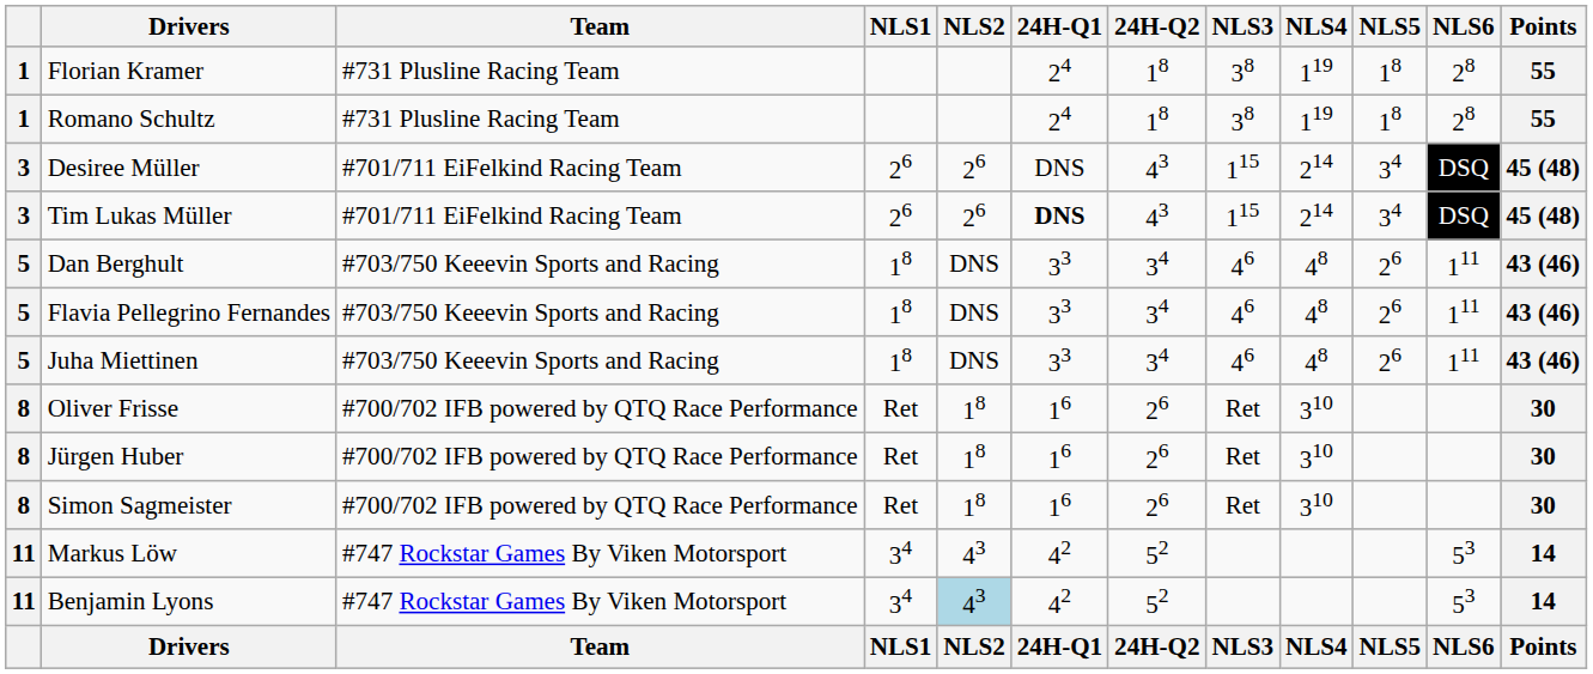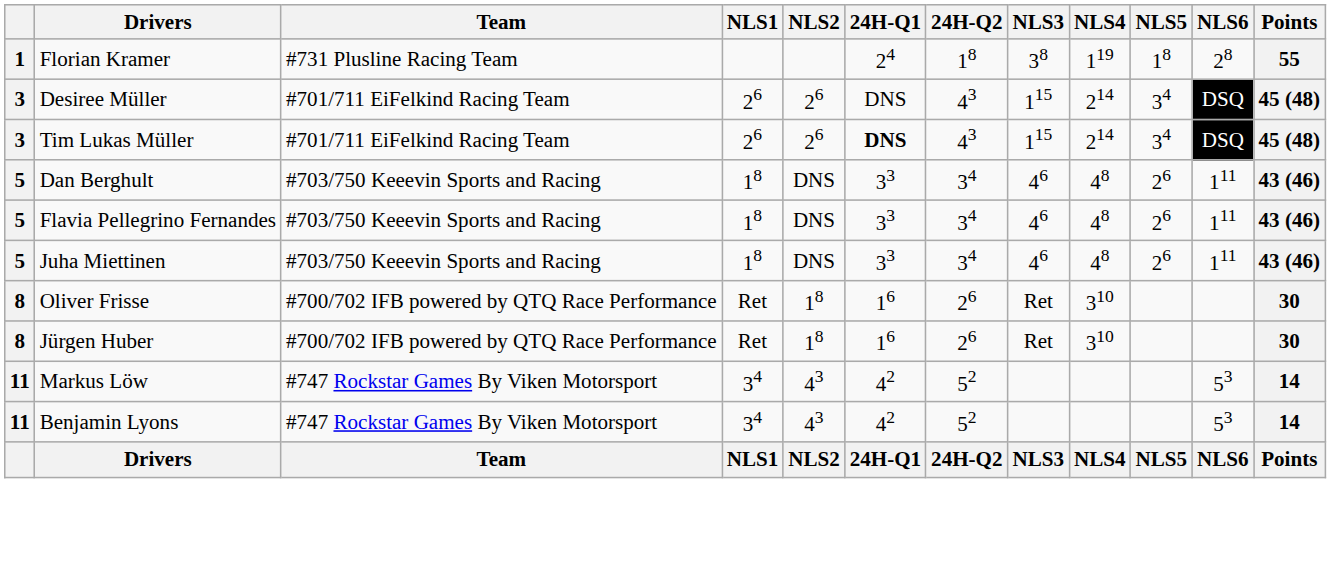- row: 1 | Romano Schultz | #731 Plusline Racing Team | 24 | 18 | 38 | 119 | 18 | 28 | 55
- row: 8 | Simon Sagmeister | #700/702 IFB powered by QTQ Race Performance | Ret | 18 | 16 | 26 | Ret | 310 | 30
Benjamin Lyons | NLS2: lightblue background -> no background
